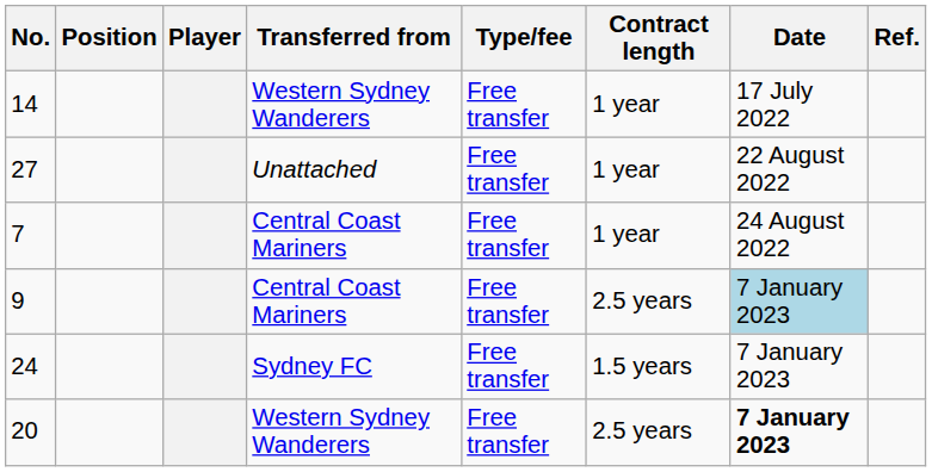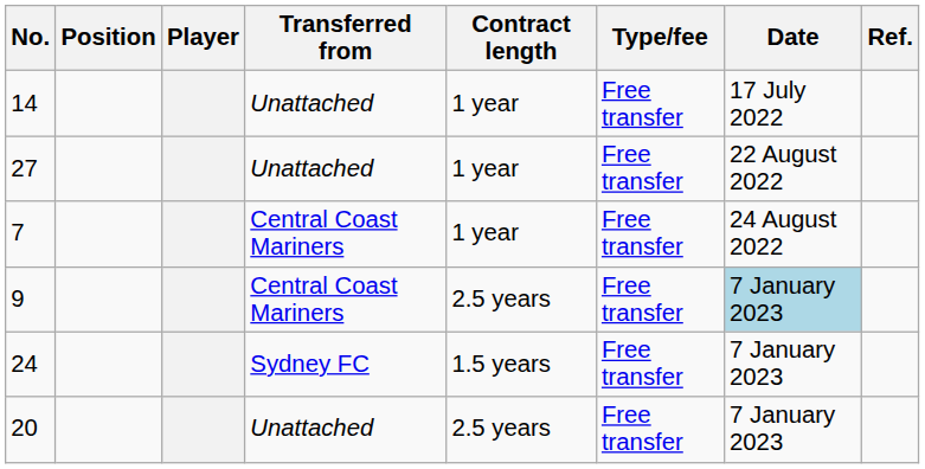columns swapped: Type/fee <-> Contract length
14 | Transferred from: Western Sydney Wanderers -> Unattached
20 | Transferred from: Western Sydney Wanderers -> Unattached
20 | Date: bold -> normal
